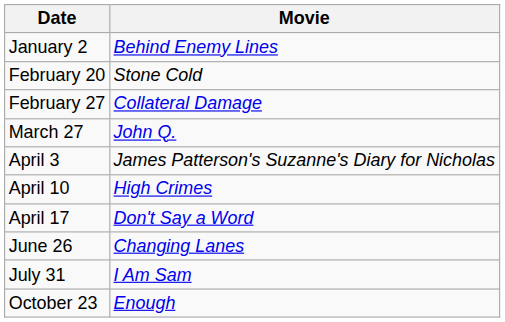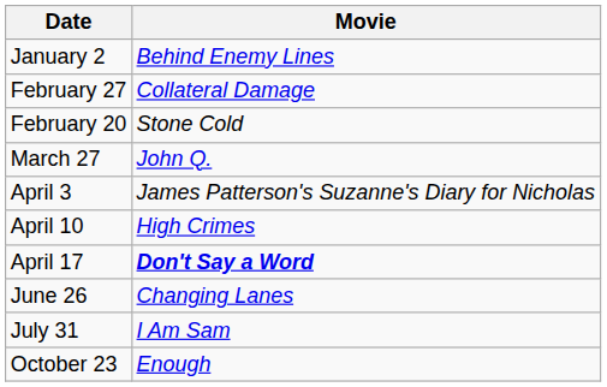rows swapped: February 20 <-> February 27
April 17 | Movie: normal -> bold
